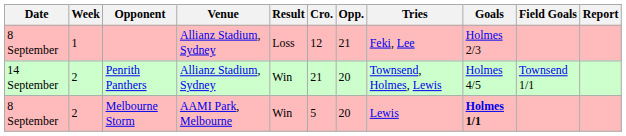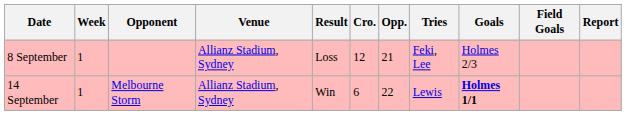- row: 14 September | 2 | Penrith Panthers | Allianz Stadium, Sydney | Win | 21 | 20 | Townsend, Holmes, Lewis | Holmes 4/5 | Townsend 1/1
Melbourne Storm | Date: 8 September -> 14 September
Melbourne Storm | Week: 2 -> 1
Melbourne Storm | Venue: AAMI Park, Melbourne -> Allianz Stadium, Sydney
Melbourne Storm | Cro.: 5 -> 6
Melbourne Storm | Opp.: 20 -> 22
